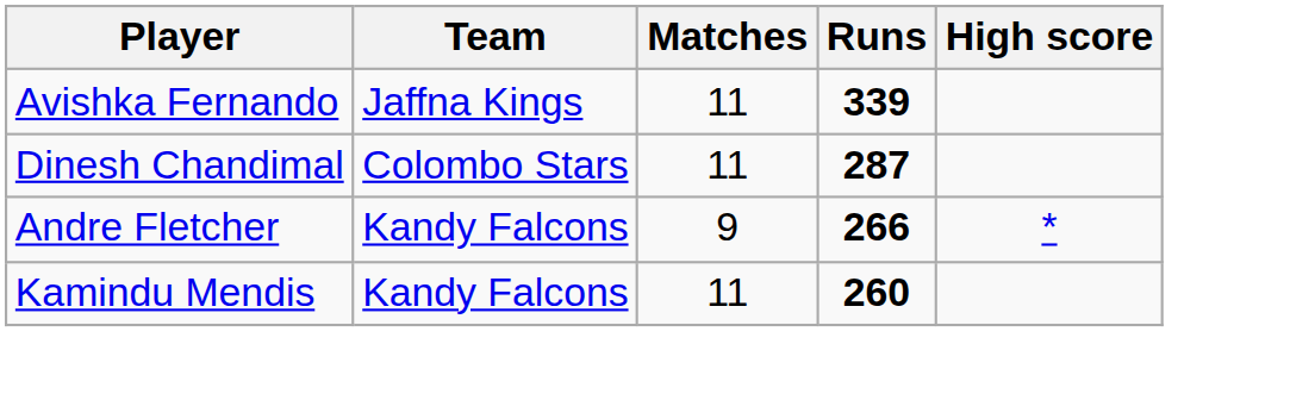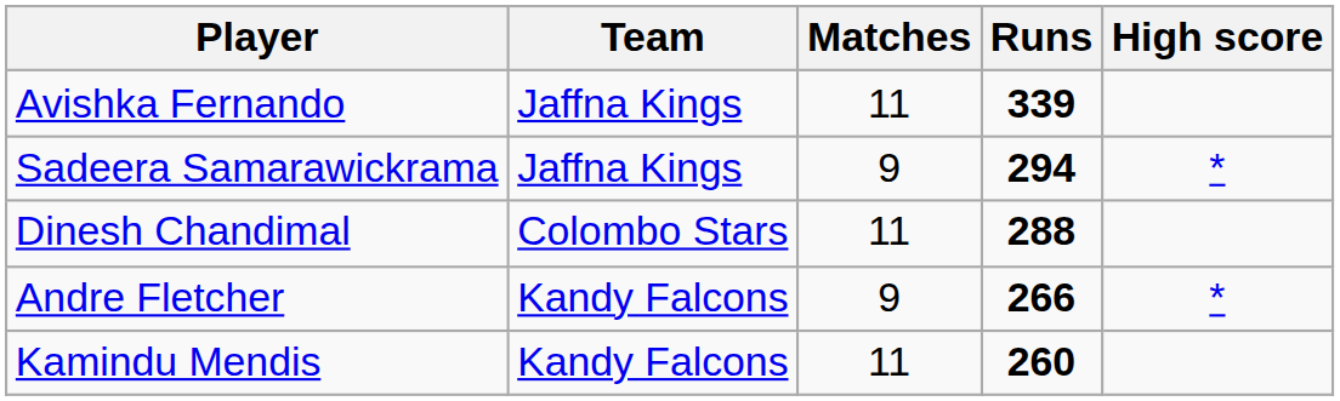+ row: Sadeera Samarawickrama | Jaffna Kings | 9 | 294 | *
Dinesh Chandimal | Runs: 287 -> 288
